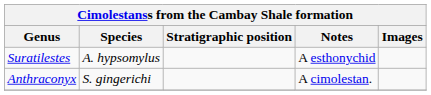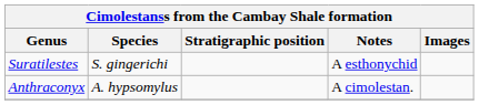Suratilestes | Species: A. hypsomylus -> S. gingerichi
Anthraconyx | Species: S. gingerichi -> A. hypsomylus
